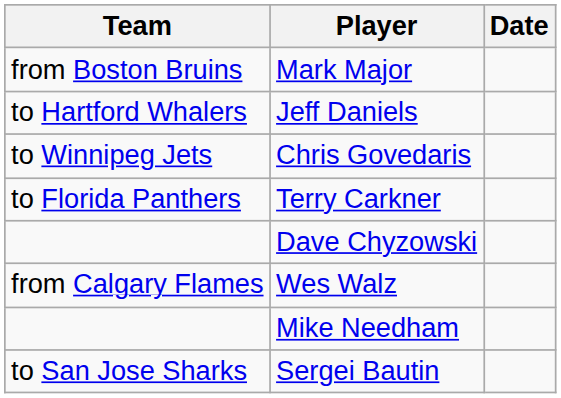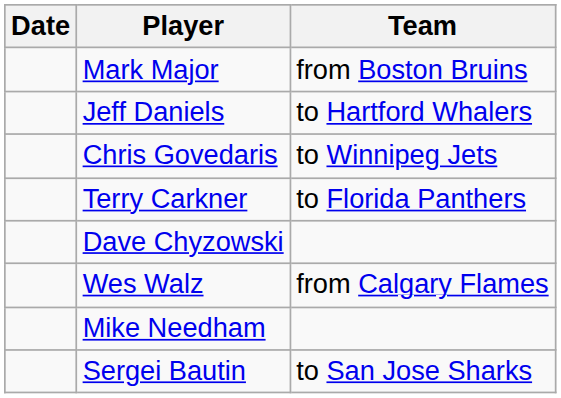columns swapped: Date <-> Team
